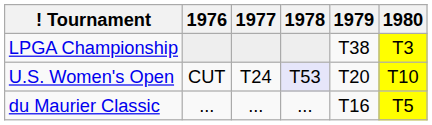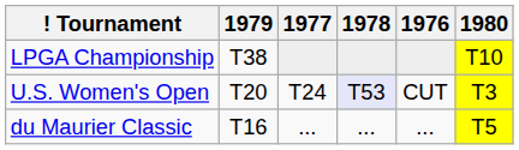columns swapped: 1976 <-> 1979
LPGA Championship | 1980: T3 -> T10
U.S. Women's Open | 1980: T10 -> T3
